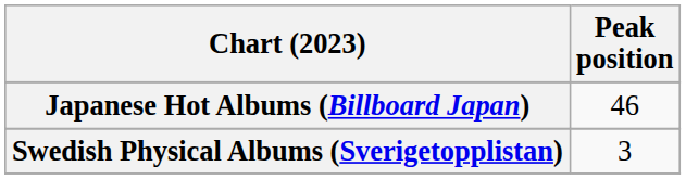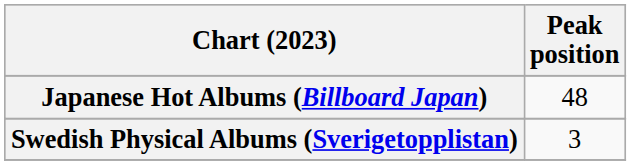Japanese Hot Albums (Billboard Japan) | Peak position: 46 -> 48
